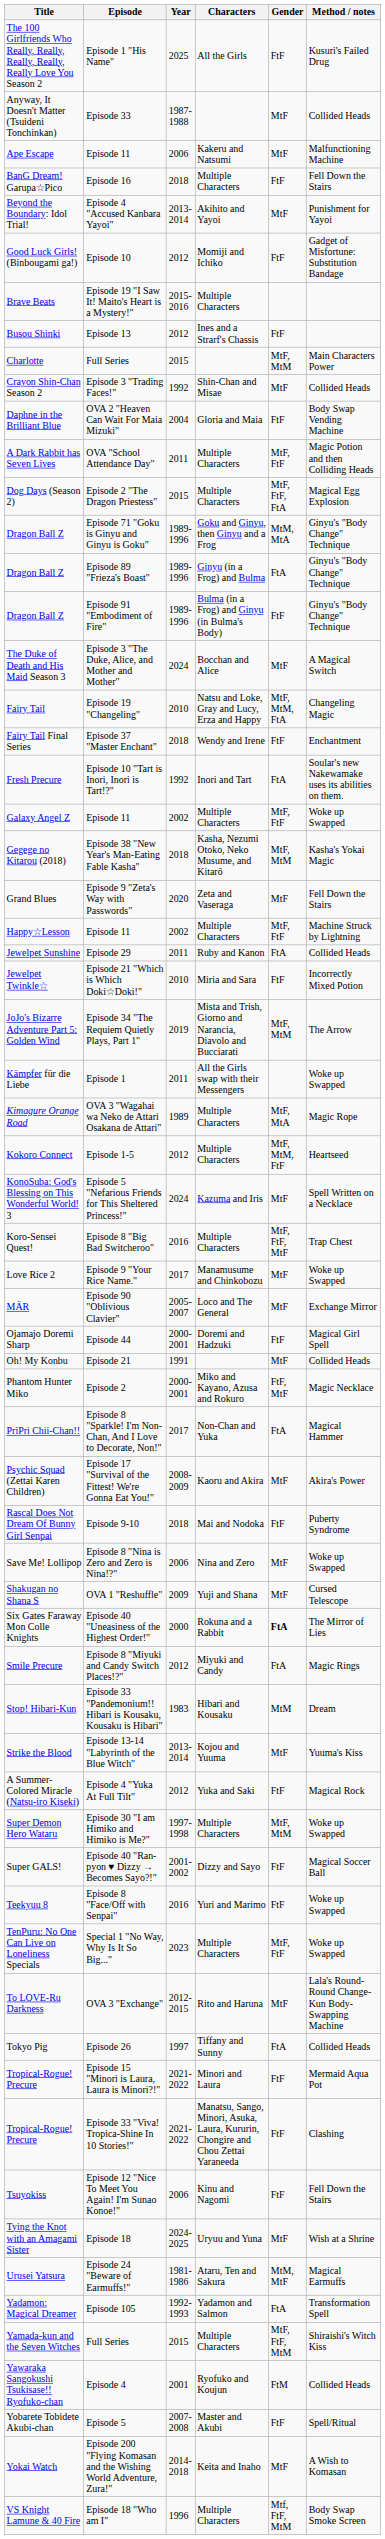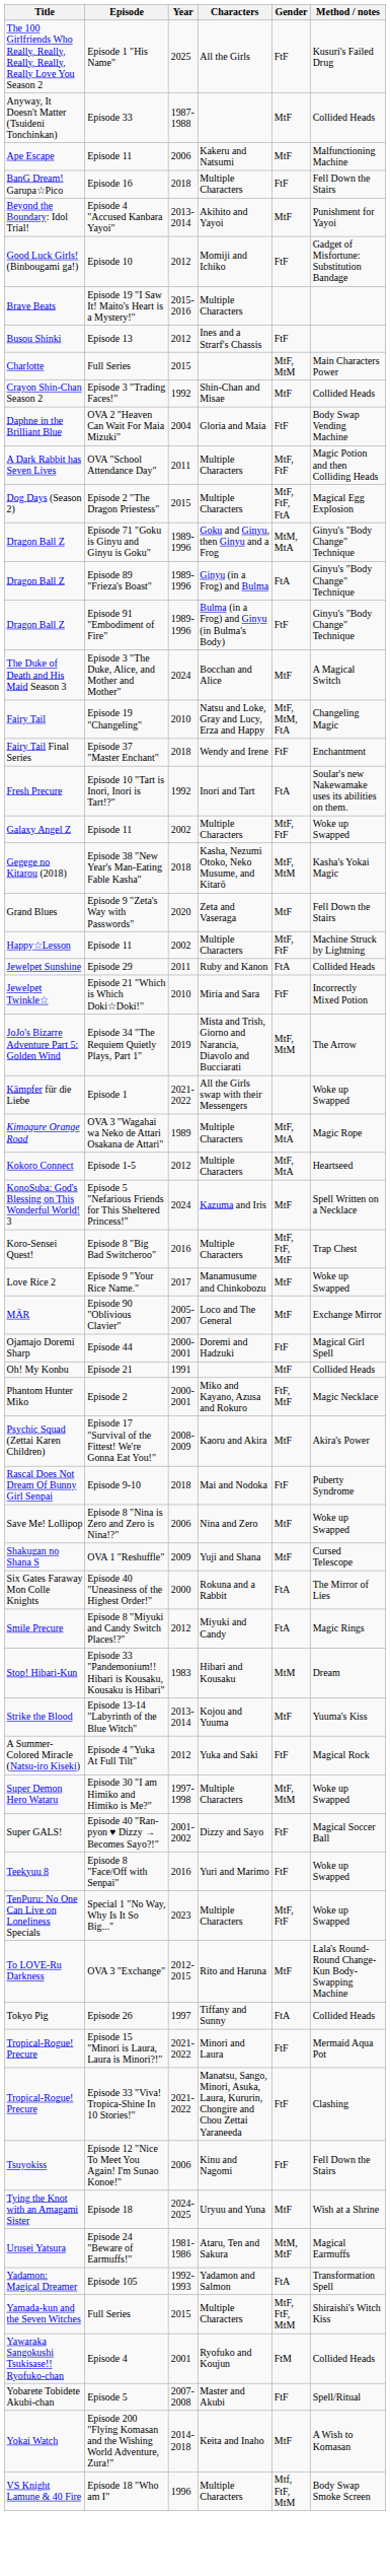Kämpfer für die Liebe | Year: 2011 -> 2021-2022
Kokoro Connect | Gender: MtF, MtM, FtF -> MtF, MtA
- row: PriPri Chii-Chan!! | Episode 8 "Sparkle! I'm Non-Chan, And I Love to Decorate, Non!" | 2017 | Non-Chan and Yuka | FtA | Magical Hammer
Six Gates Faraway Mon Colle Knights | Gender: bold -> normal
